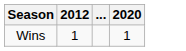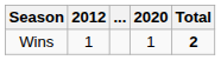+ column: Total | 2
